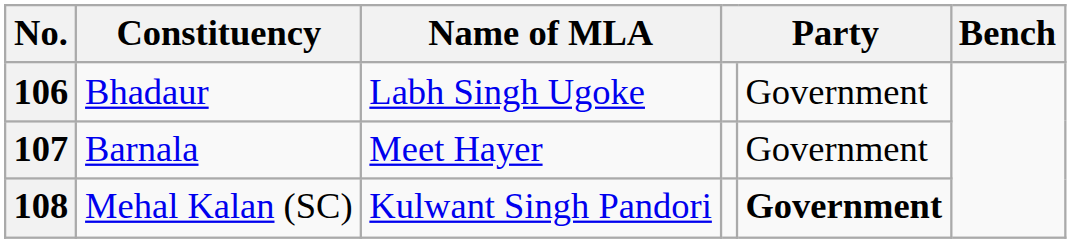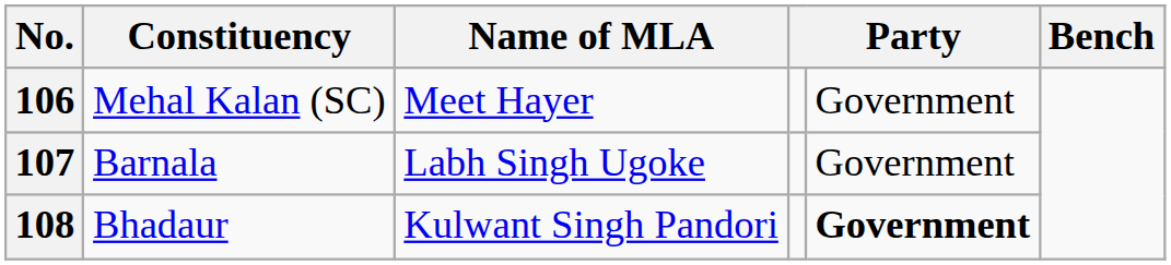106 | Constituency: Bhadaur -> Mehal Kalan (SC)
106 | Name of MLA: Labh Singh Ugoke -> Meet Hayer
107 | Name of MLA: Meet Hayer -> Labh Singh Ugoke
108 | Constituency: Mehal Kalan (SC) -> Bhadaur
